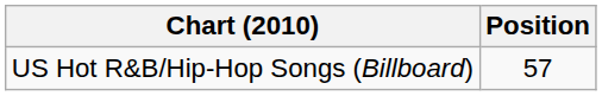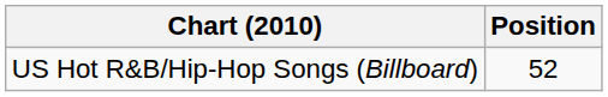US Hot R&B/Hip-Hop Songs (Billboard) | Position: 57 -> 52
